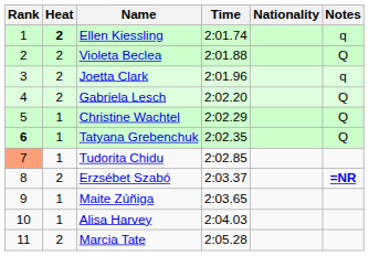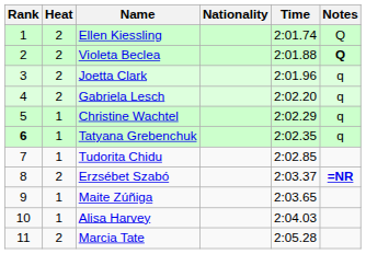columns swapped: Nationality <-> Time
Ellen Kiessling | Heat: bold -> normal
Ellen Kiessling | Notes: q -> Q
Violeta Beclea | Notes: normal -> bold
Gabriela Lesch | Notes: Q -> q
Christine Wachtel | Notes: Q -> q
Tatyana Grebenchuk | Notes: Q -> q
Tudorita Chidu | Rank: lightsalmon background -> no background
